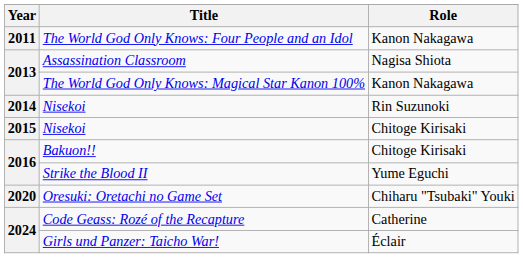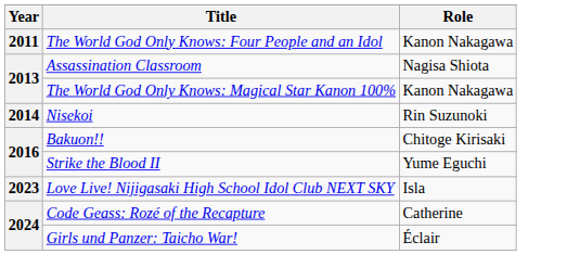- row: 2015 | Nisekoi | Chitoge Kirisaki
- row: 2020 | Oresuki: Oretachi no Game Set | Chiharu "Tsubaki" Youki
+ row: 2023 | Love Live! Nijigasaki High School Idol Club NEXT SKY | Isla
